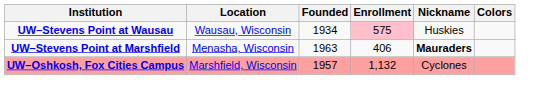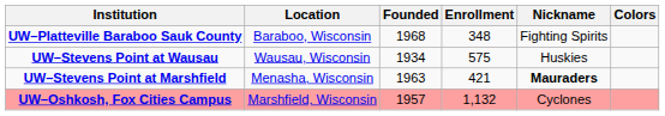+ row: UW–Platteville Baraboo Sauk County | Baraboo, Wisconsin | 1968 | 348 | Fighting Spirits
UW–Stevens Point at Wausau | Enrollment: pink background -> no background
UW–Stevens Point at Marshfield | Enrollment: 406 -> 421
